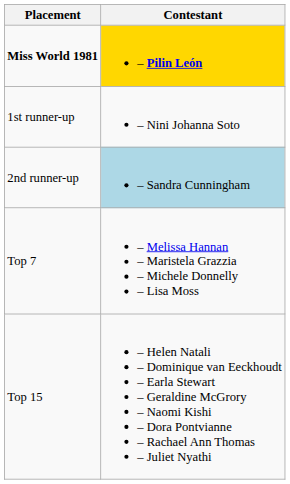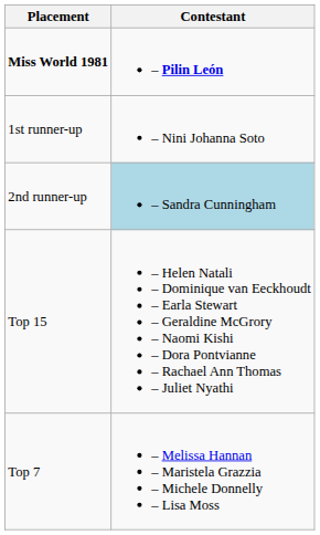Miss World 1981 | Contestant: gold background -> no background
rows swapped: Top 7 <-> Top 15
